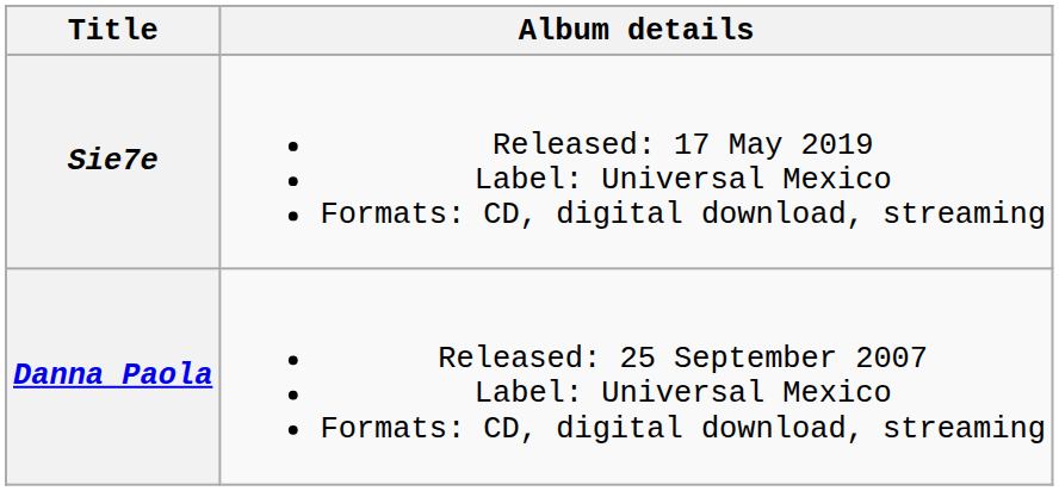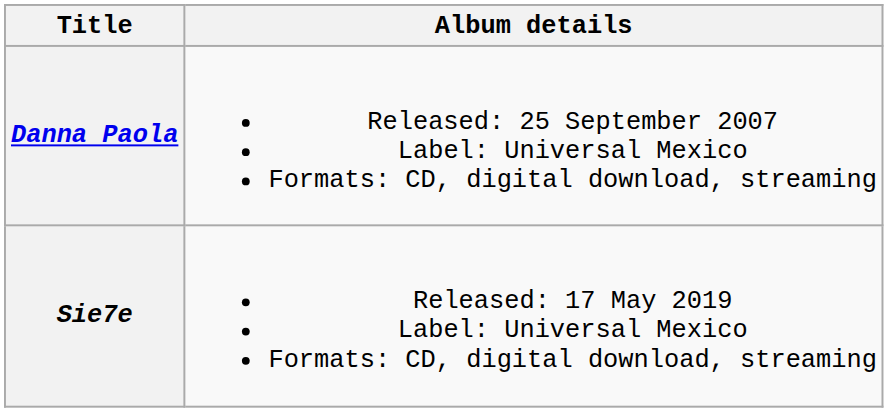rows swapped: Danna Paola <-> Sie7e
